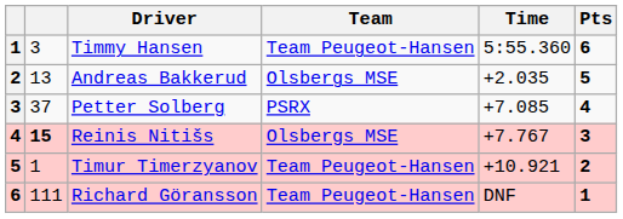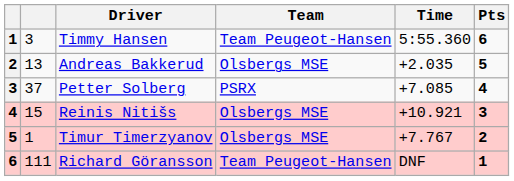Reinis Nitišs | column 2: bold -> normal
Reinis Nitišs | Time: +7.767 -> +10.921
Timur Timerzyanov | Team: Team Peugeot-Hansen -> Olsbergs MSE
Timur Timerzyanov | Time: +10.921 -> +7.767
